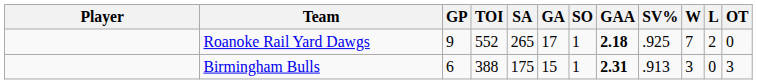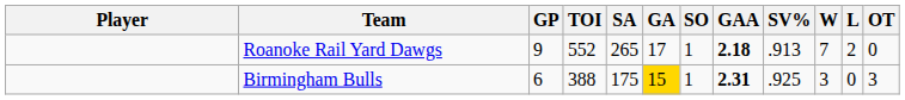Roanoke Rail Yard Dawgs | SV%: .925 -> .913
Birmingham Bulls | GA: no background -> gold background
Birmingham Bulls | SV%: .913 -> .925
